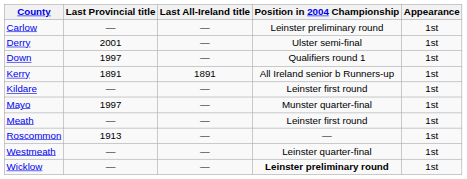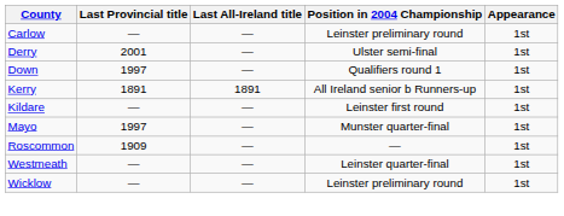- row: Meath | — | — | Leinster first round | 1st
Roscommon | Last Provincial title: 1913 -> 1909
Wicklow | Position in 2004 Championship: bold -> normal
